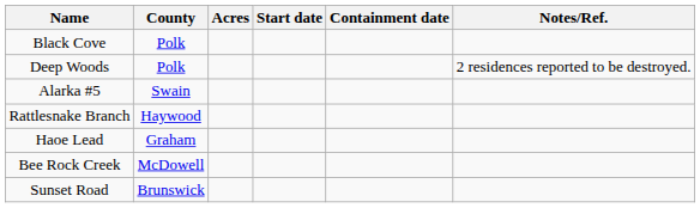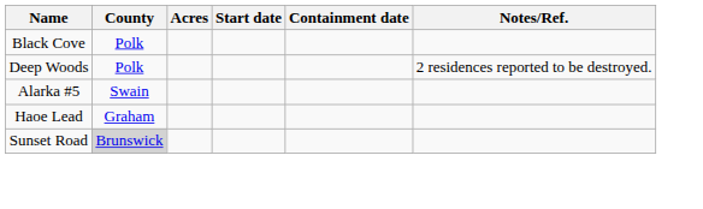- row: Rattlesnake Branch | Haywood
- row: Bee Rock Creek | McDowell
Sunset Road | County: no background -> lightgrey background
